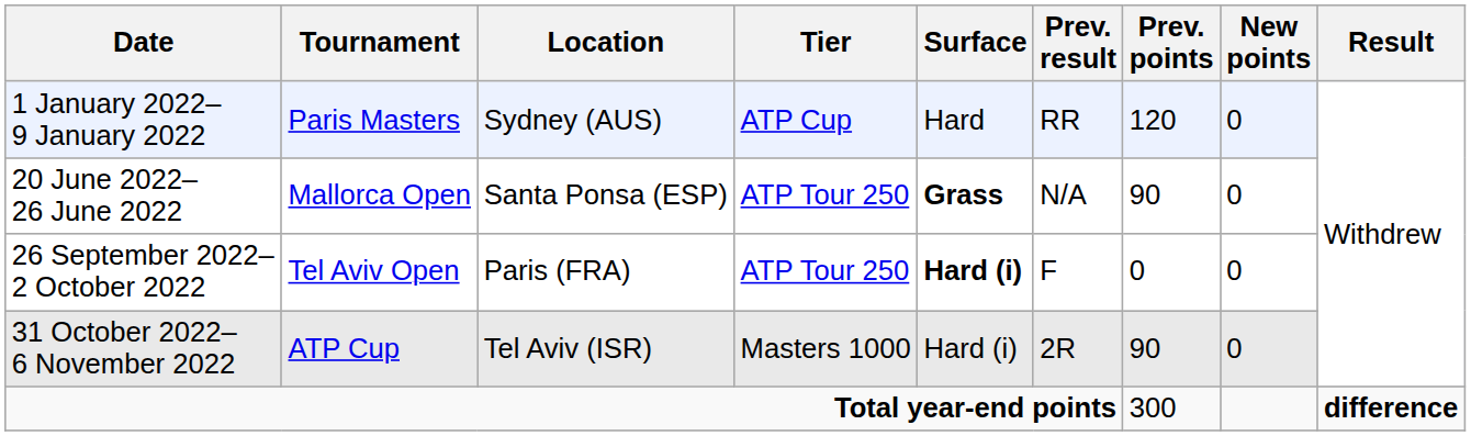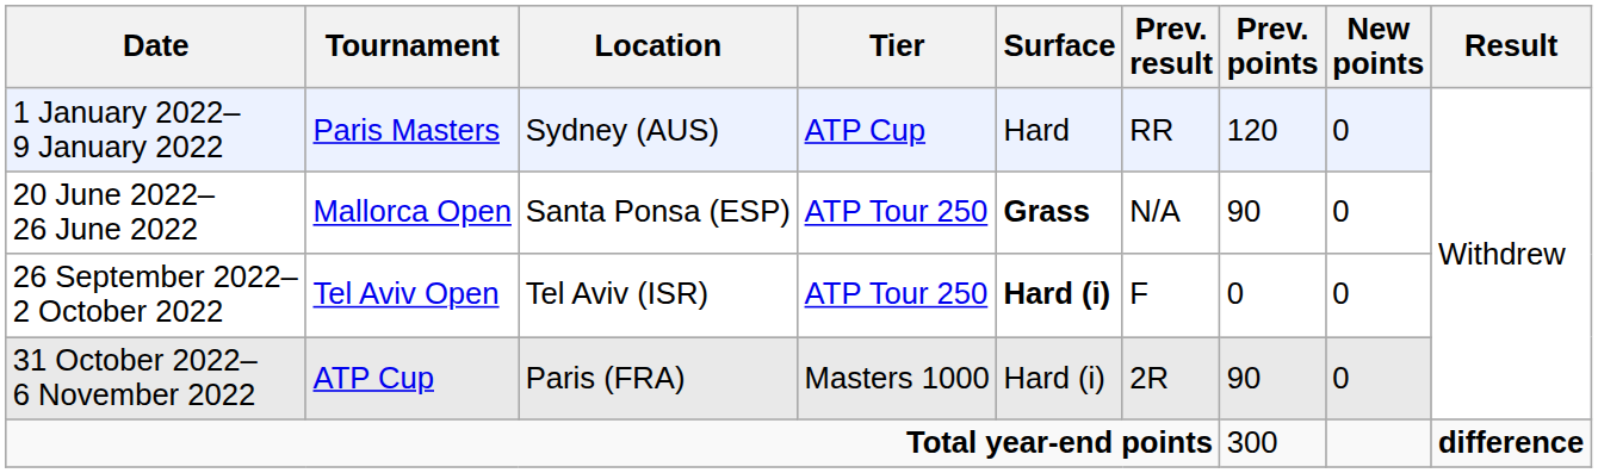26 September 2022– 2 October 2022 | Location: Paris (FRA) -> Tel Aviv (ISR)
31 October 2022– 6 November 2022 | Location: Tel Aviv (ISR) -> Paris (FRA)
